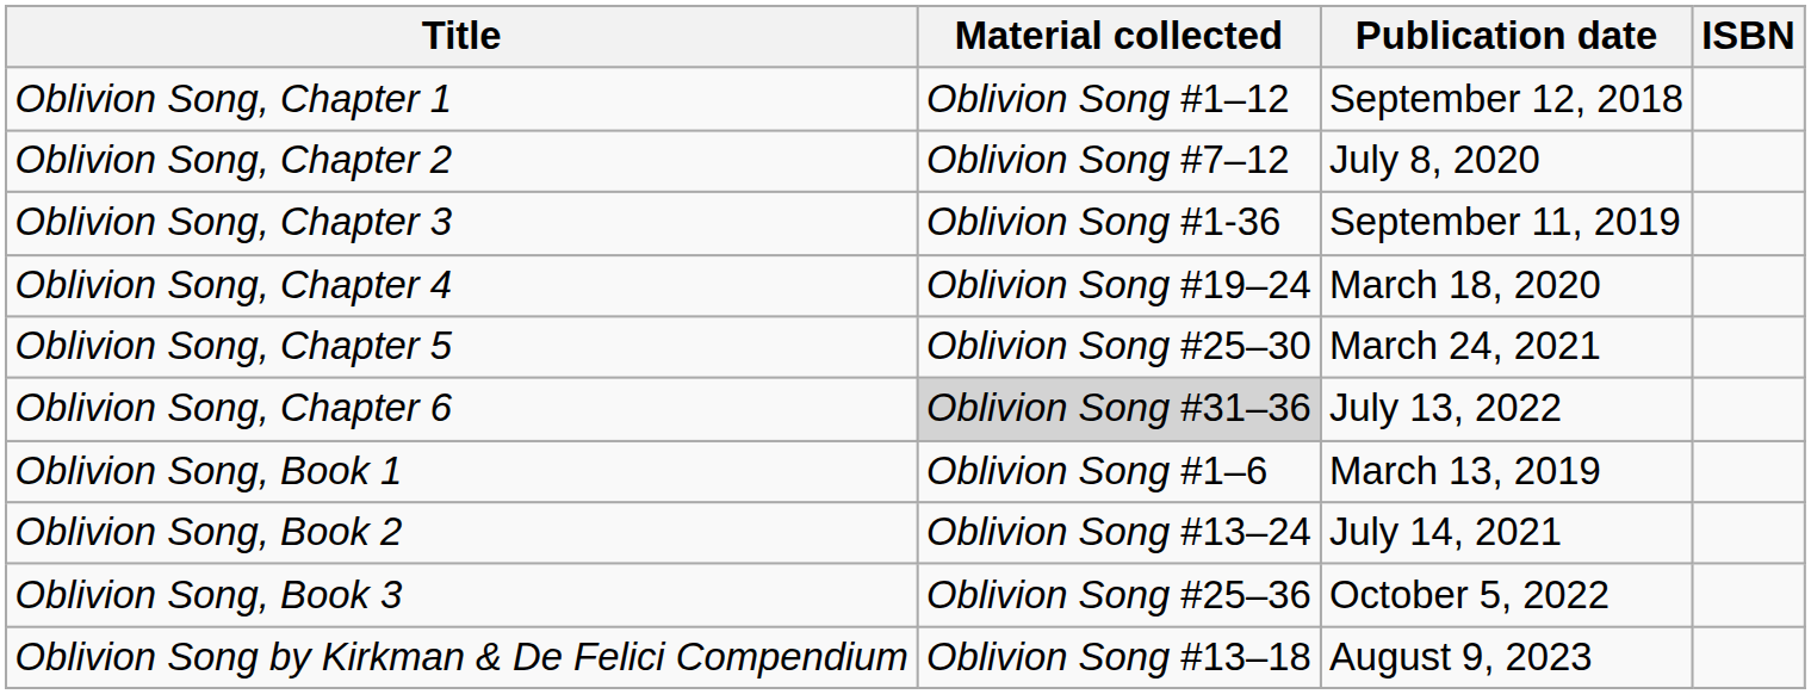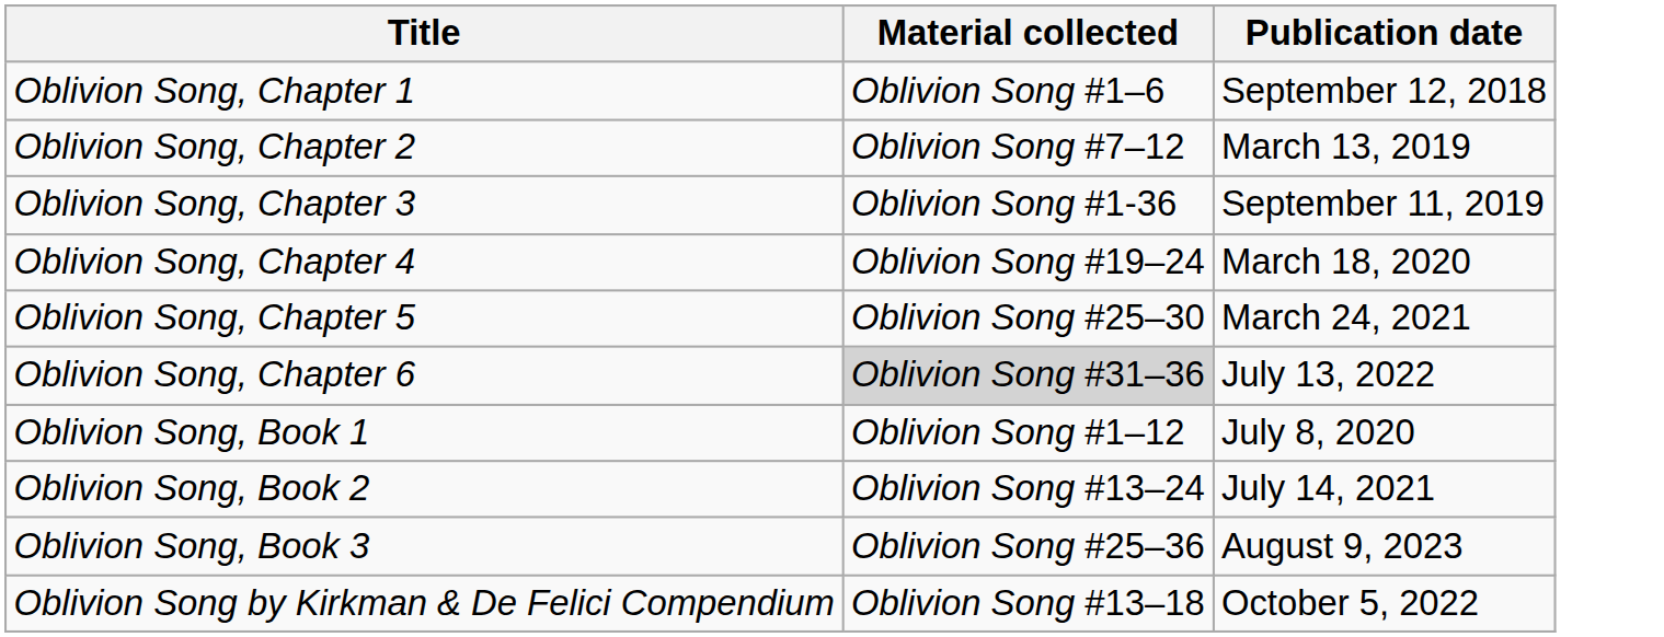- column: ISBN
Oblivion Song, Chapter 1 | Material collected: Oblivion Song #1–12 -> Oblivion Song #1–6
Oblivion Song, Chapter 2 | Publication date: July 8, 2020 -> March 13, 2019
Oblivion Song, Book 1 | Material collected: Oblivion Song #1–6 -> Oblivion Song #1–12
Oblivion Song, Book 1 | Publication date: March 13, 2019 -> July 8, 2020
Oblivion Song, Book 3 | Publication date: October 5, 2022 -> August 9, 2023
Oblivion Song by Kirkman & De Felici Compendium | Publication date: August 9, 2023 -> October 5, 2022
